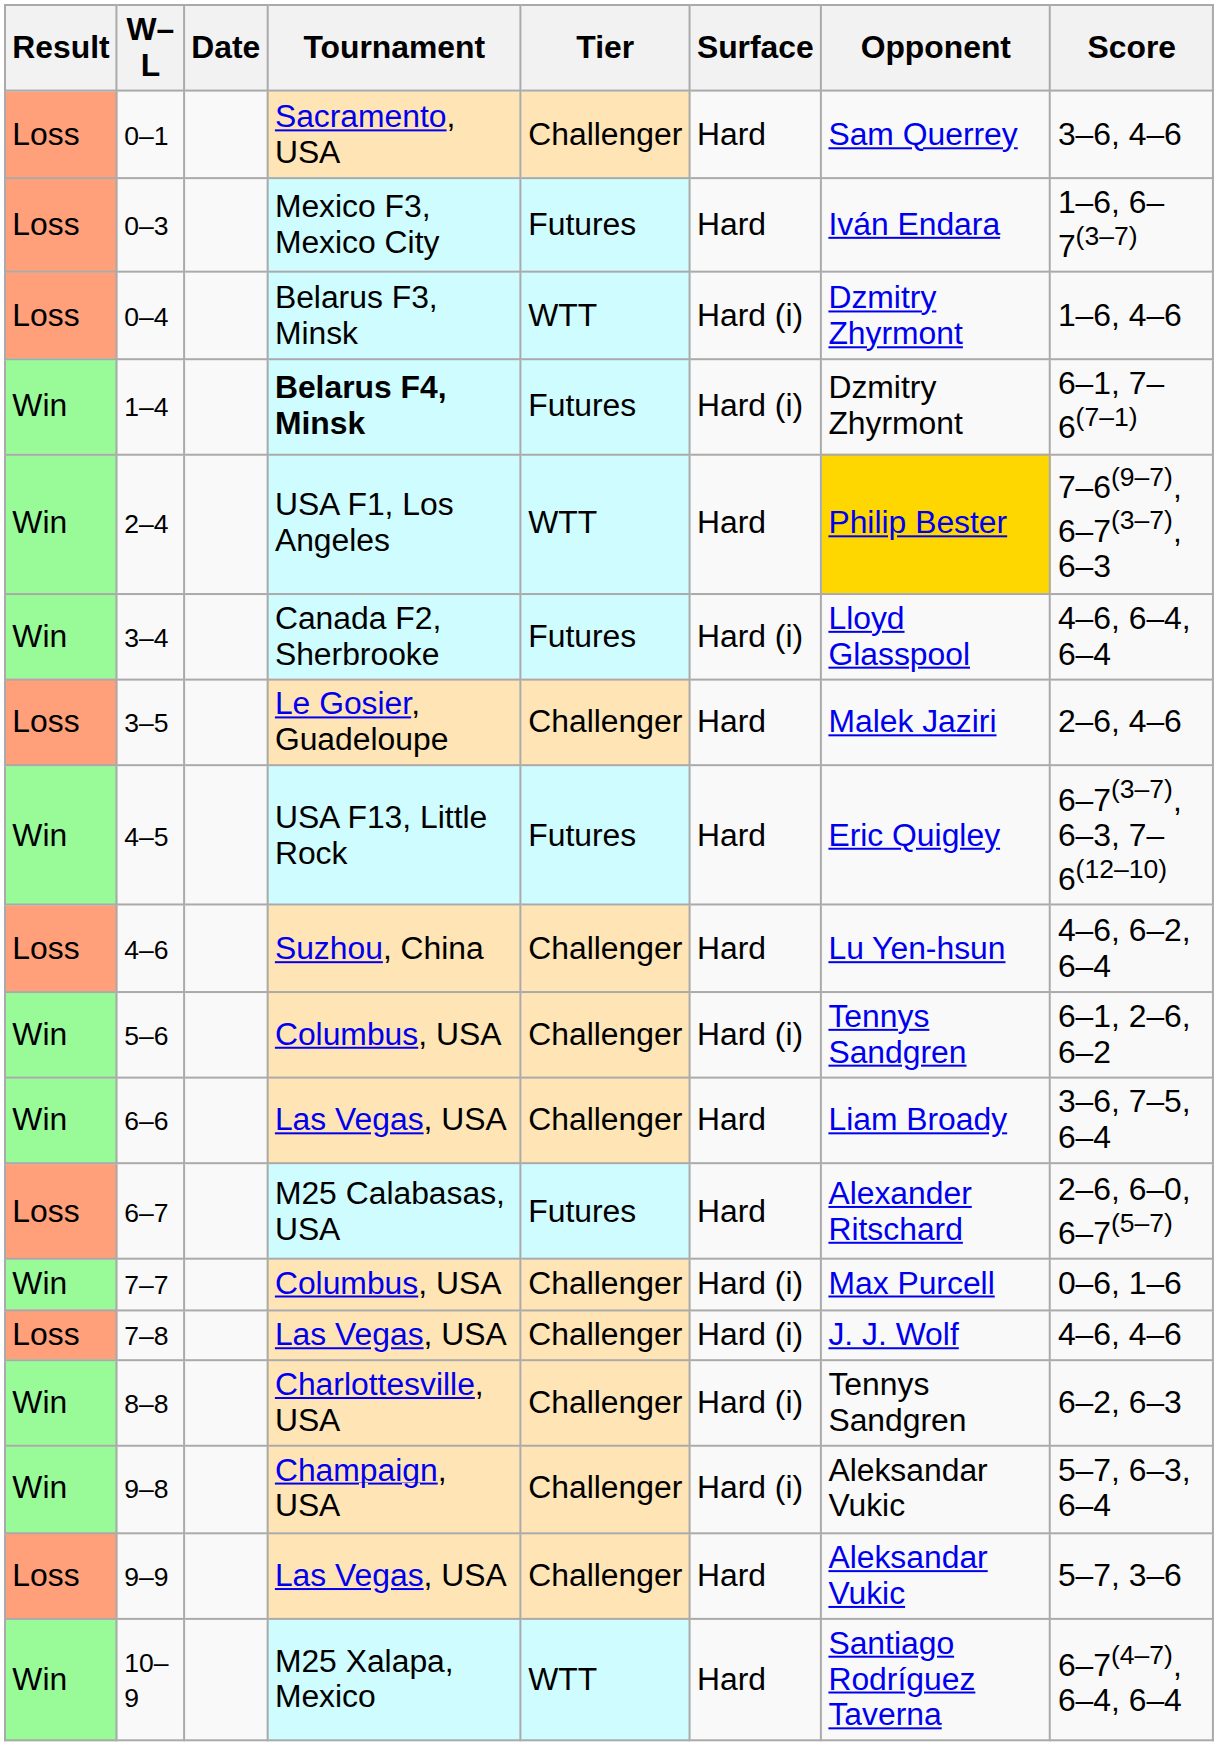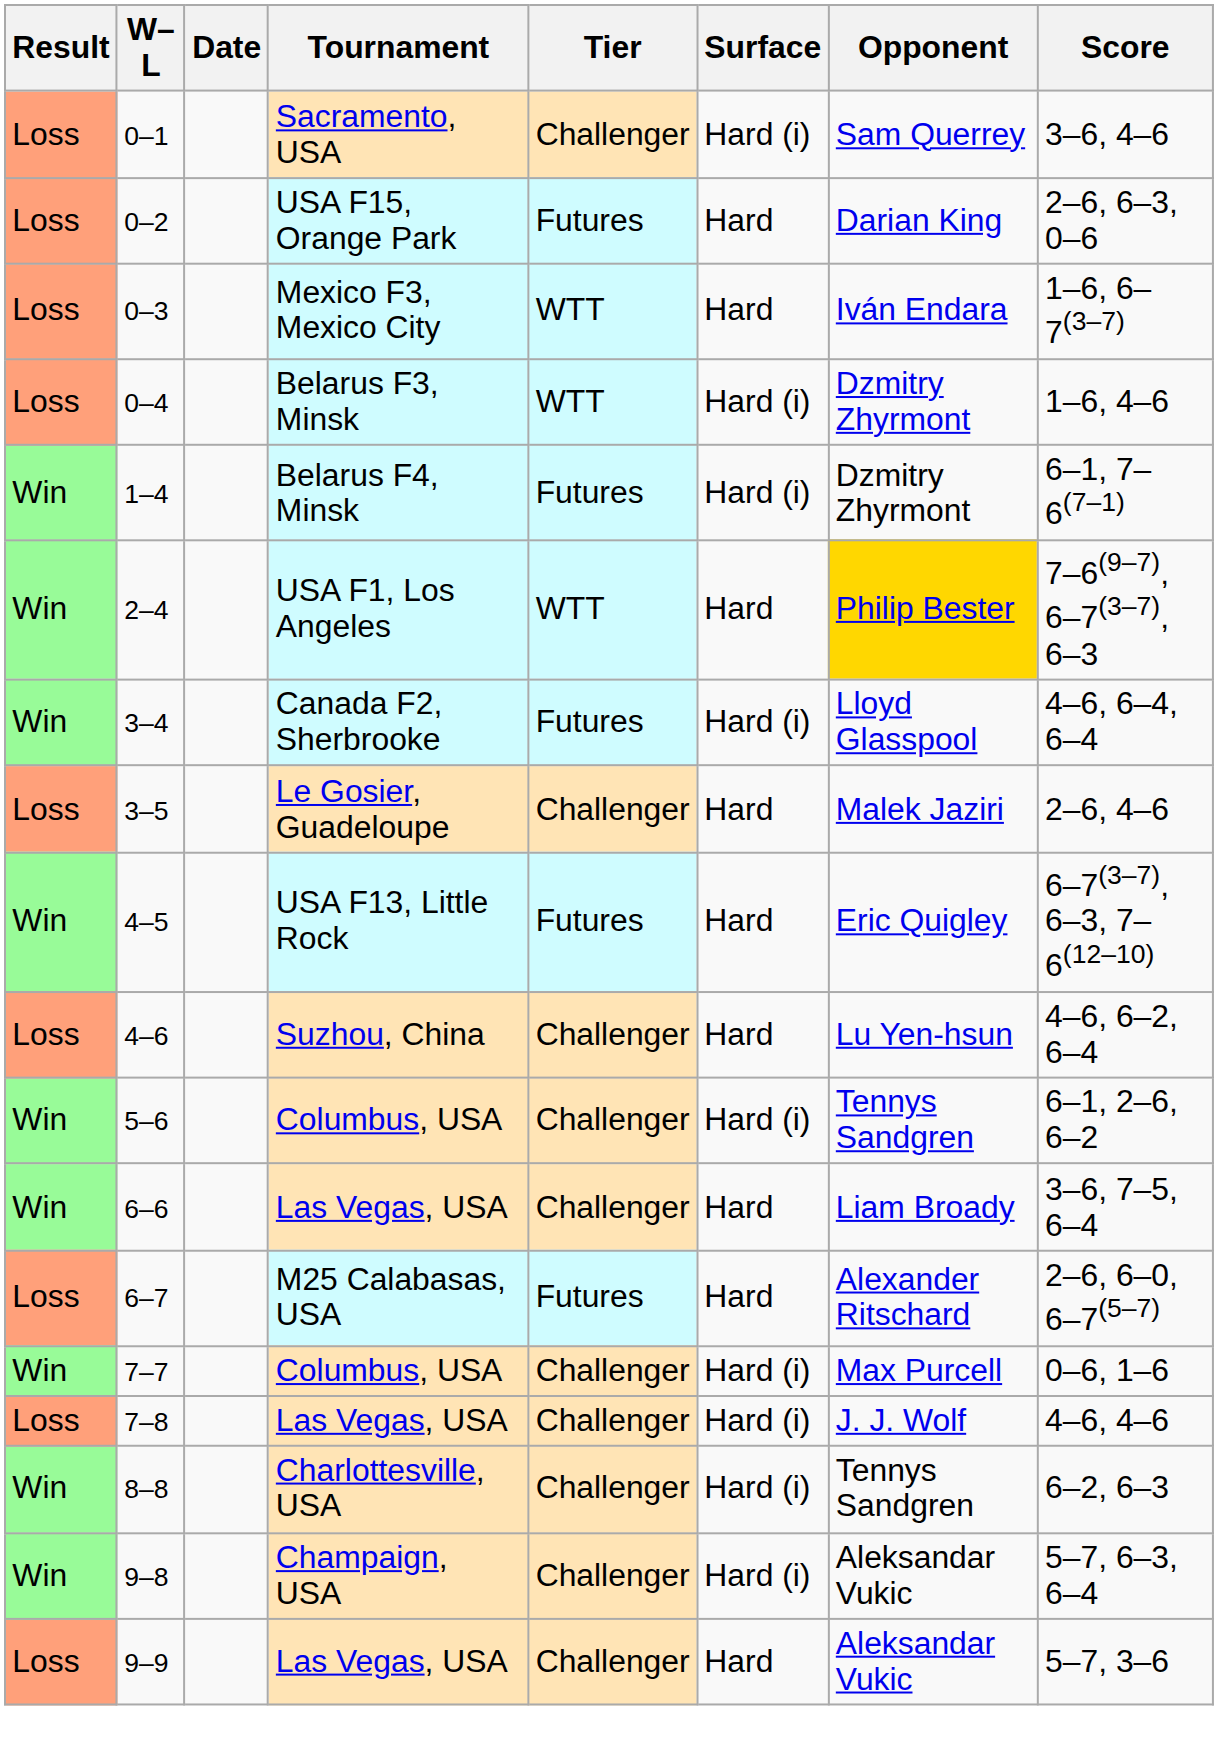0–1 | Surface: Hard -> Hard (i)
+ row: Loss | 0–2 | USA F15, Orange Park | Futures | Hard | Darian King | 2–6, 6–3, 0–6
0–3 | Tier: Futures -> WTT
1–4 | Tournament: bold -> normal
- row: Win | 10–9 | M25 Xalapa, Mexico | WTT | Hard | Santiago Rodríguez Taverna | 6–7(4–7), 6–4, 6–4
